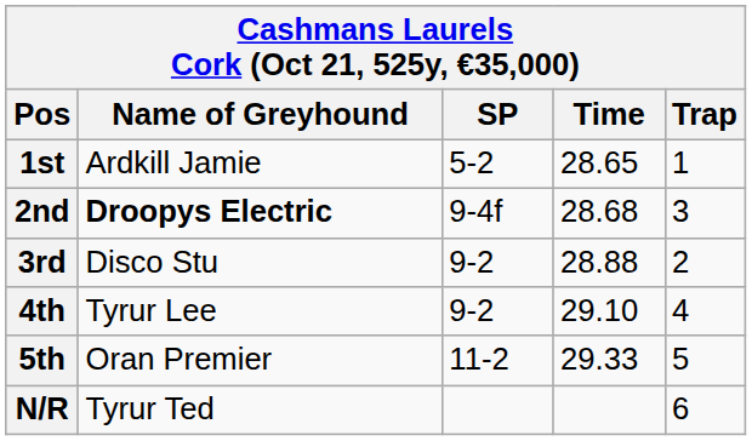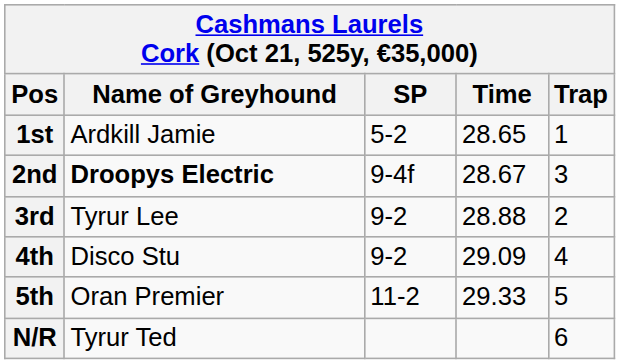2nd | Time: 28.68 -> 28.67
3rd | Name of Greyhound: Disco Stu -> Tyrur Lee
4th | Name of Greyhound: Tyrur Lee -> Disco Stu
4th | Time: 29.10 -> 29.09
